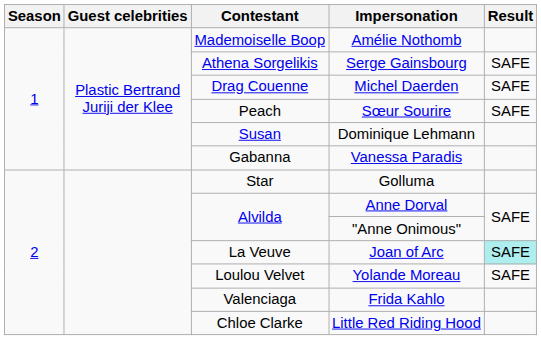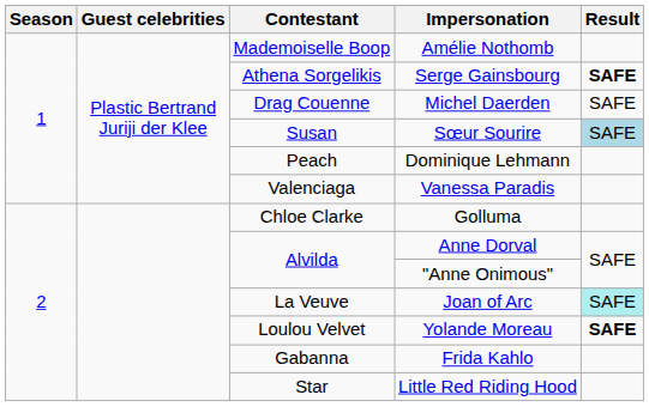Serge Gainsbourg | Result: normal -> bold
Sœur Sourire | Contestant: Peach -> Susan
Sœur Sourire | Result: no background -> lightblue background
Dominique Lehmann | Contestant: Susan -> Peach
Vanessa Paradis | Contestant: Gabanna -> Valenciaga
Golluma | Contestant: Star -> Chloe Clarke
Yolande Moreau | Result: normal -> bold
Frida Kahlo | Contestant: Valenciaga -> Gabanna
Little Red Riding Hood | Contestant: Chloe Clarke -> Star
